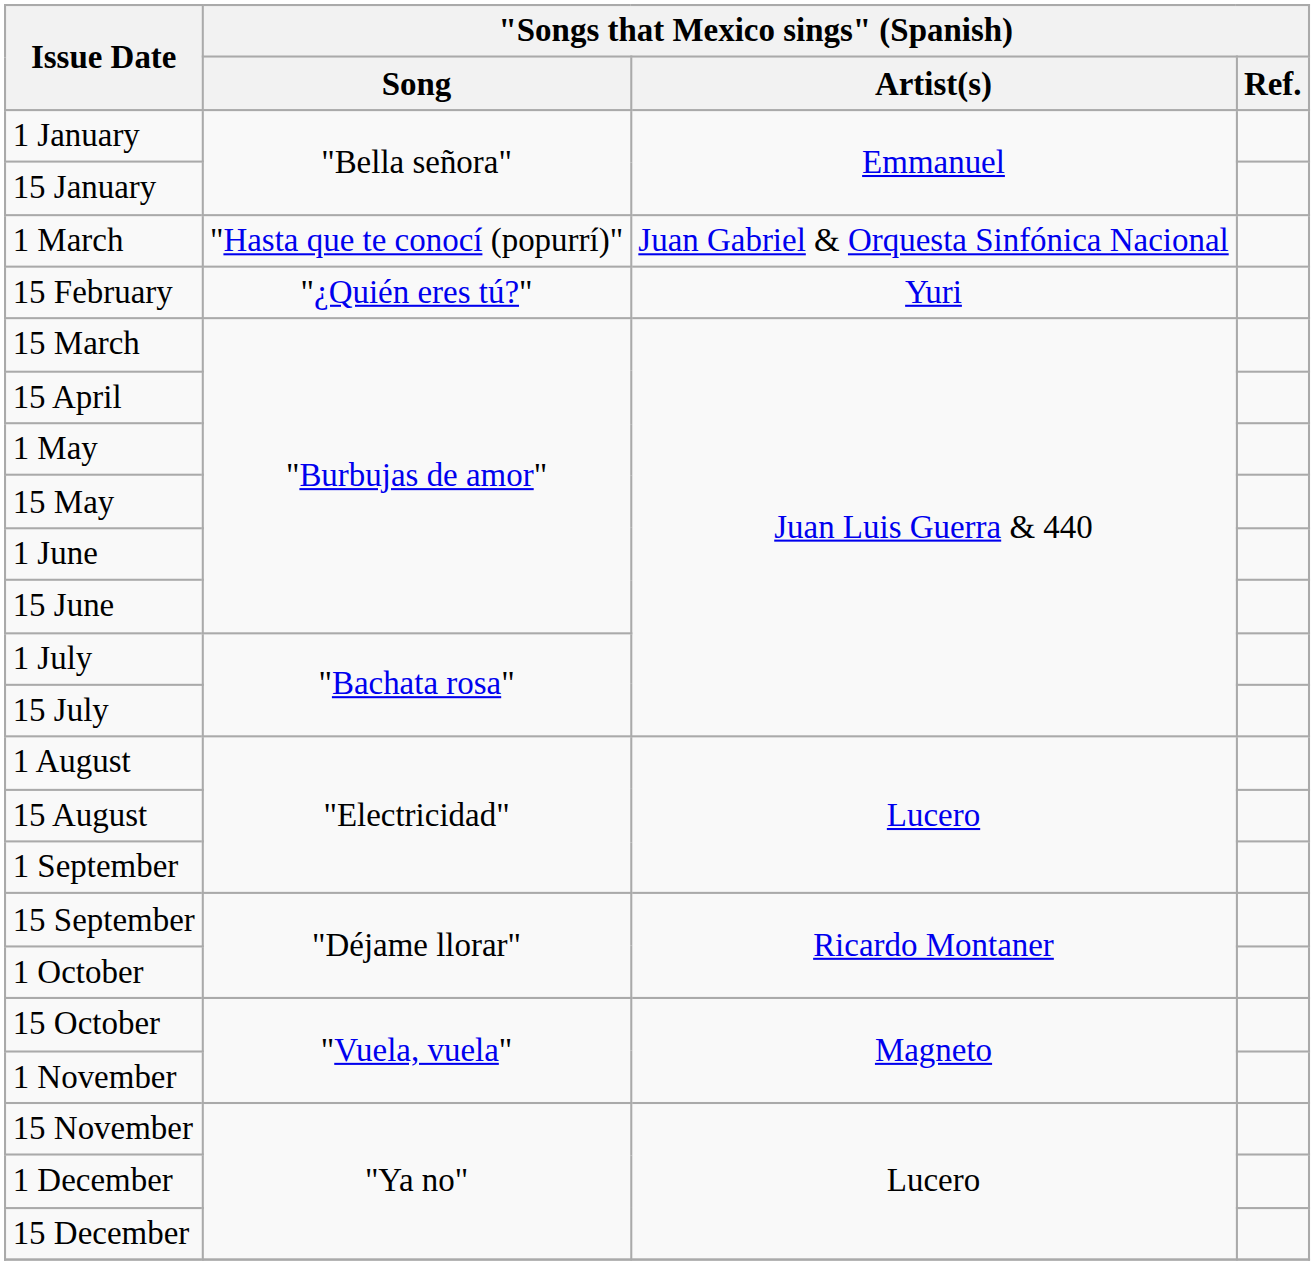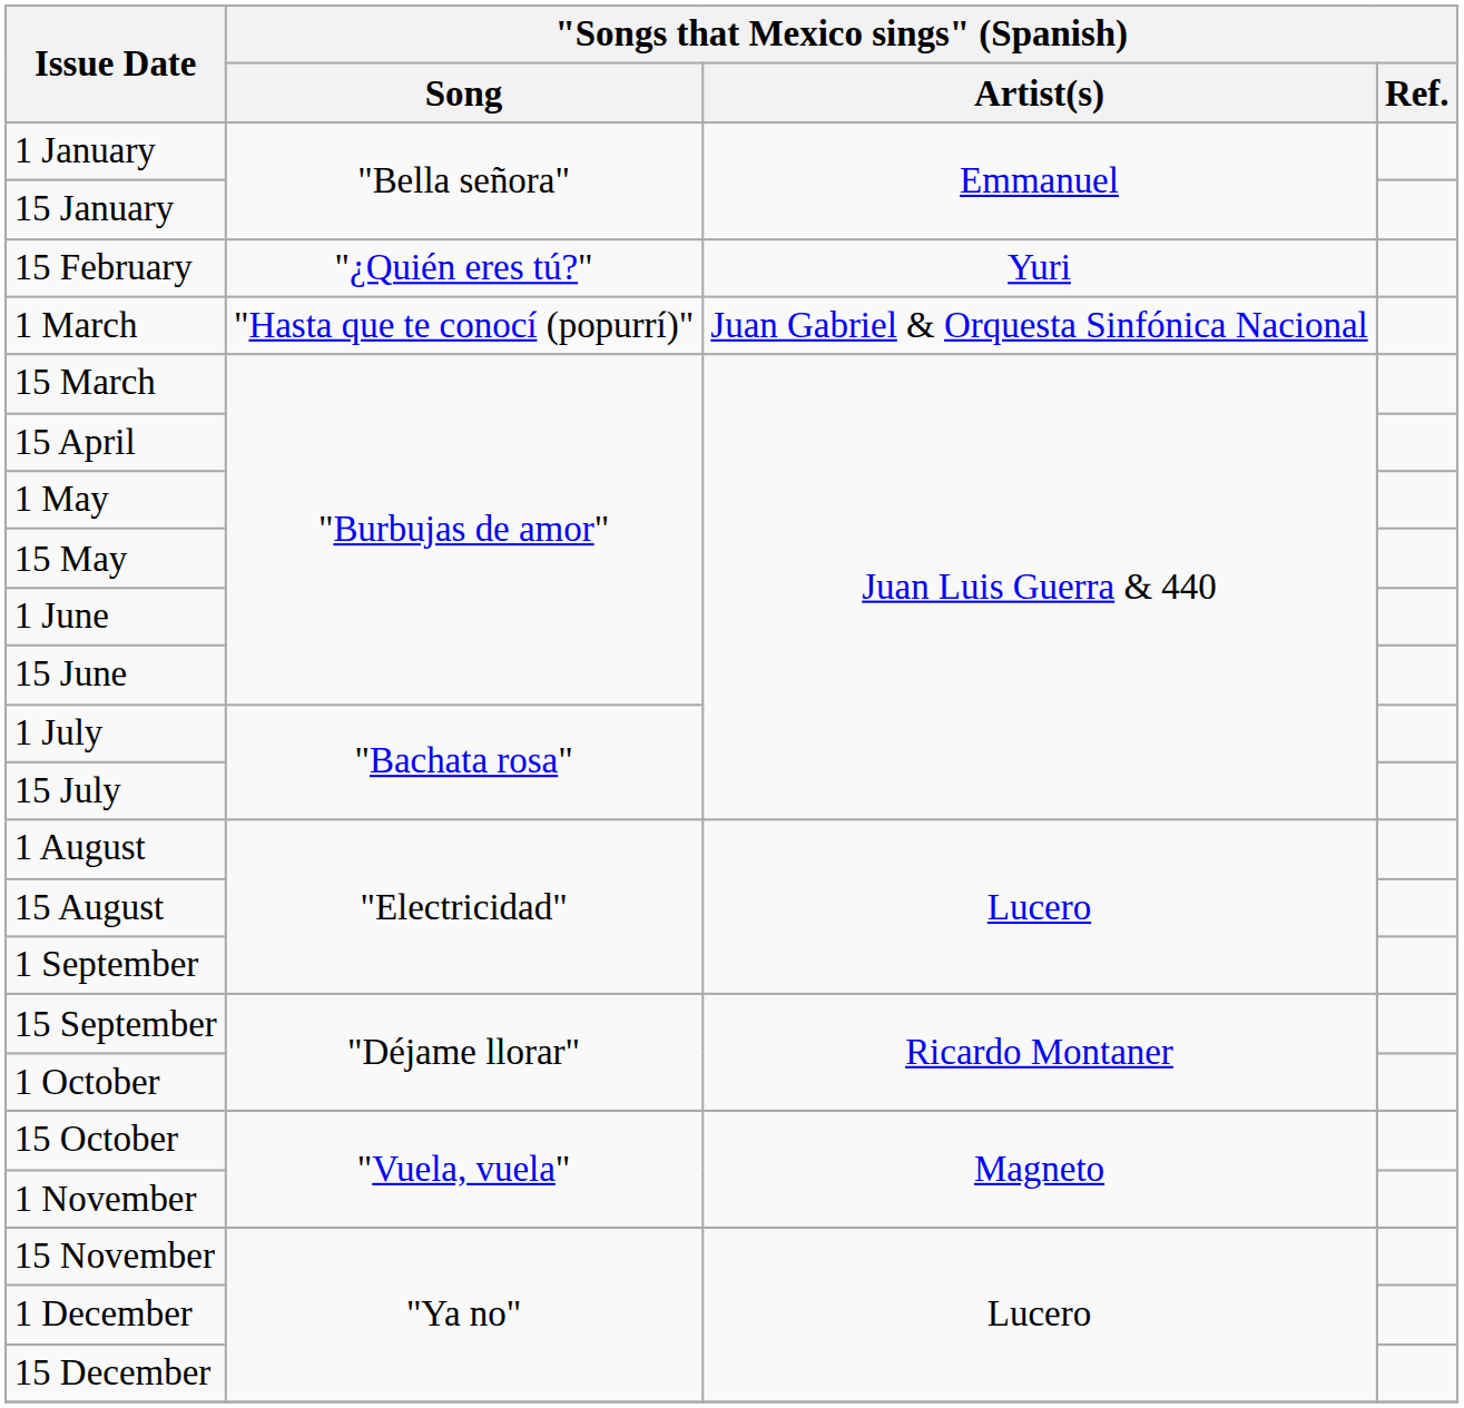rows swapped: 15 February <-> 1 March
